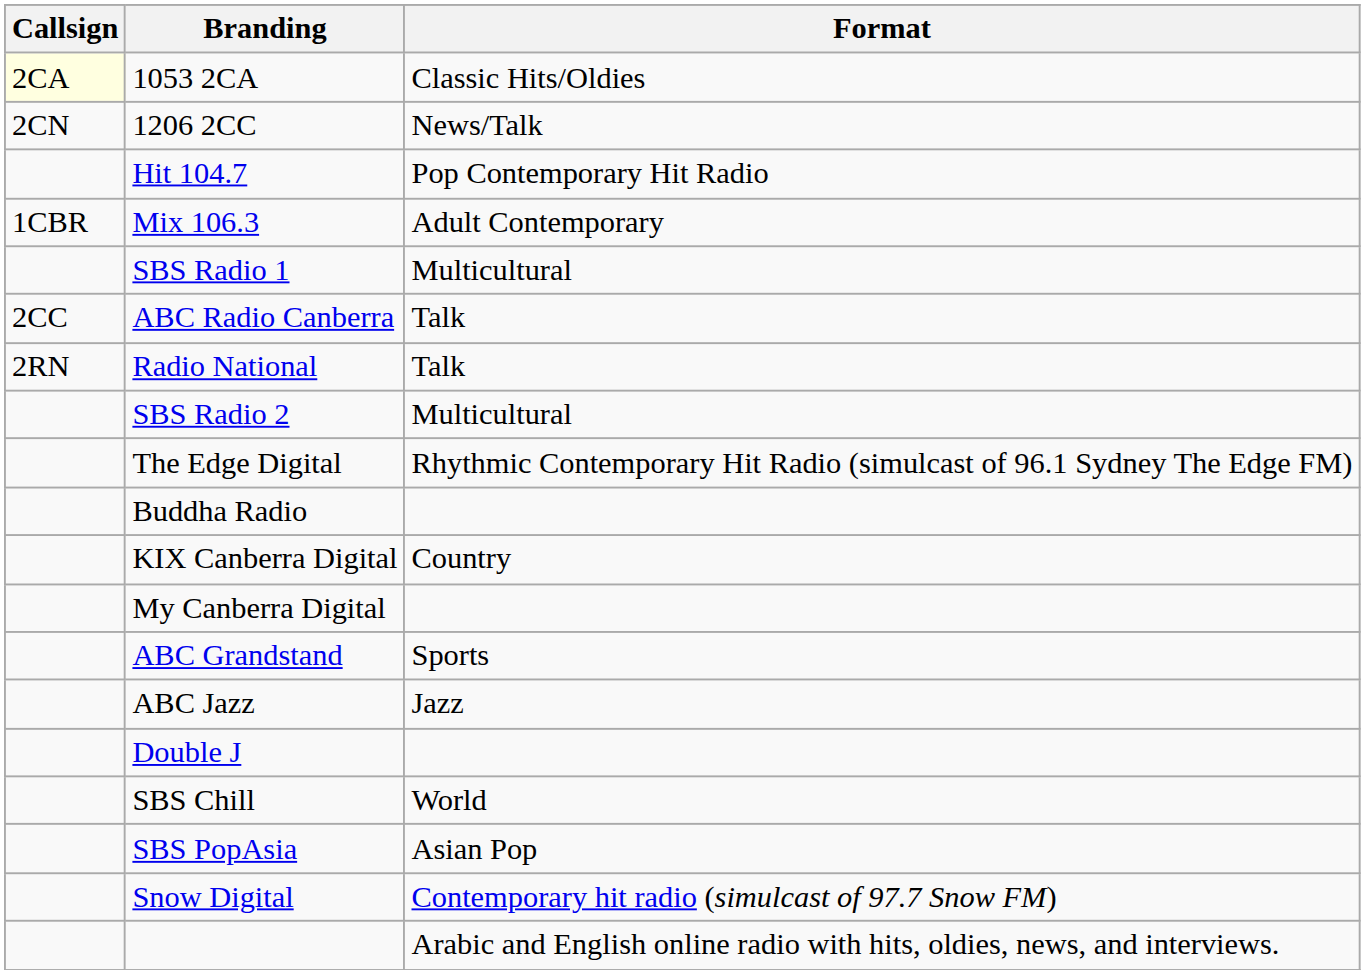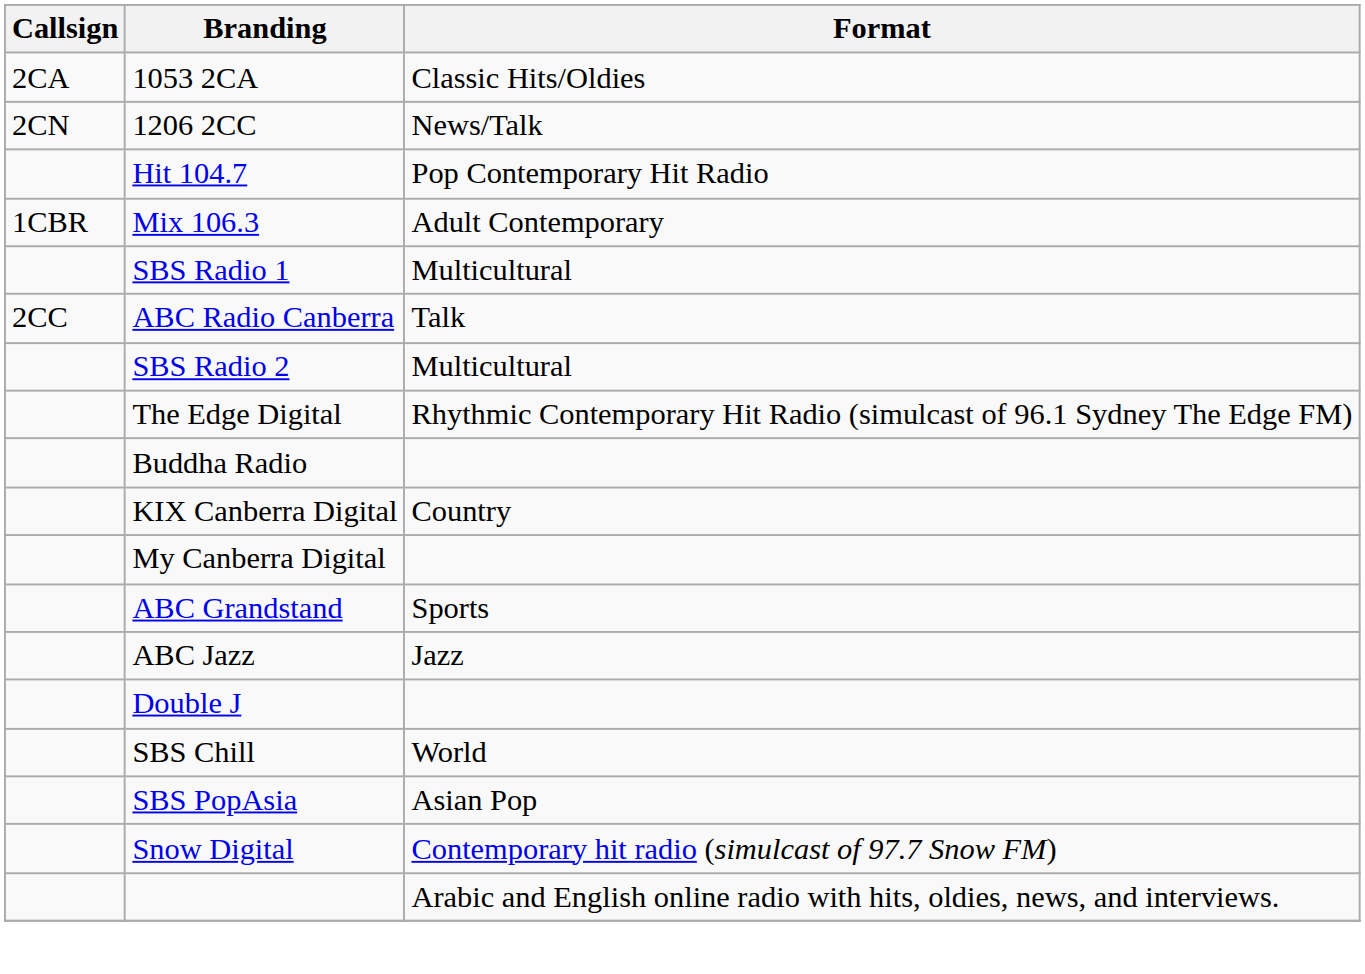1053 2CA | Callsign: lightyellow background -> no background
- row: 2RN | Radio National | Talk
